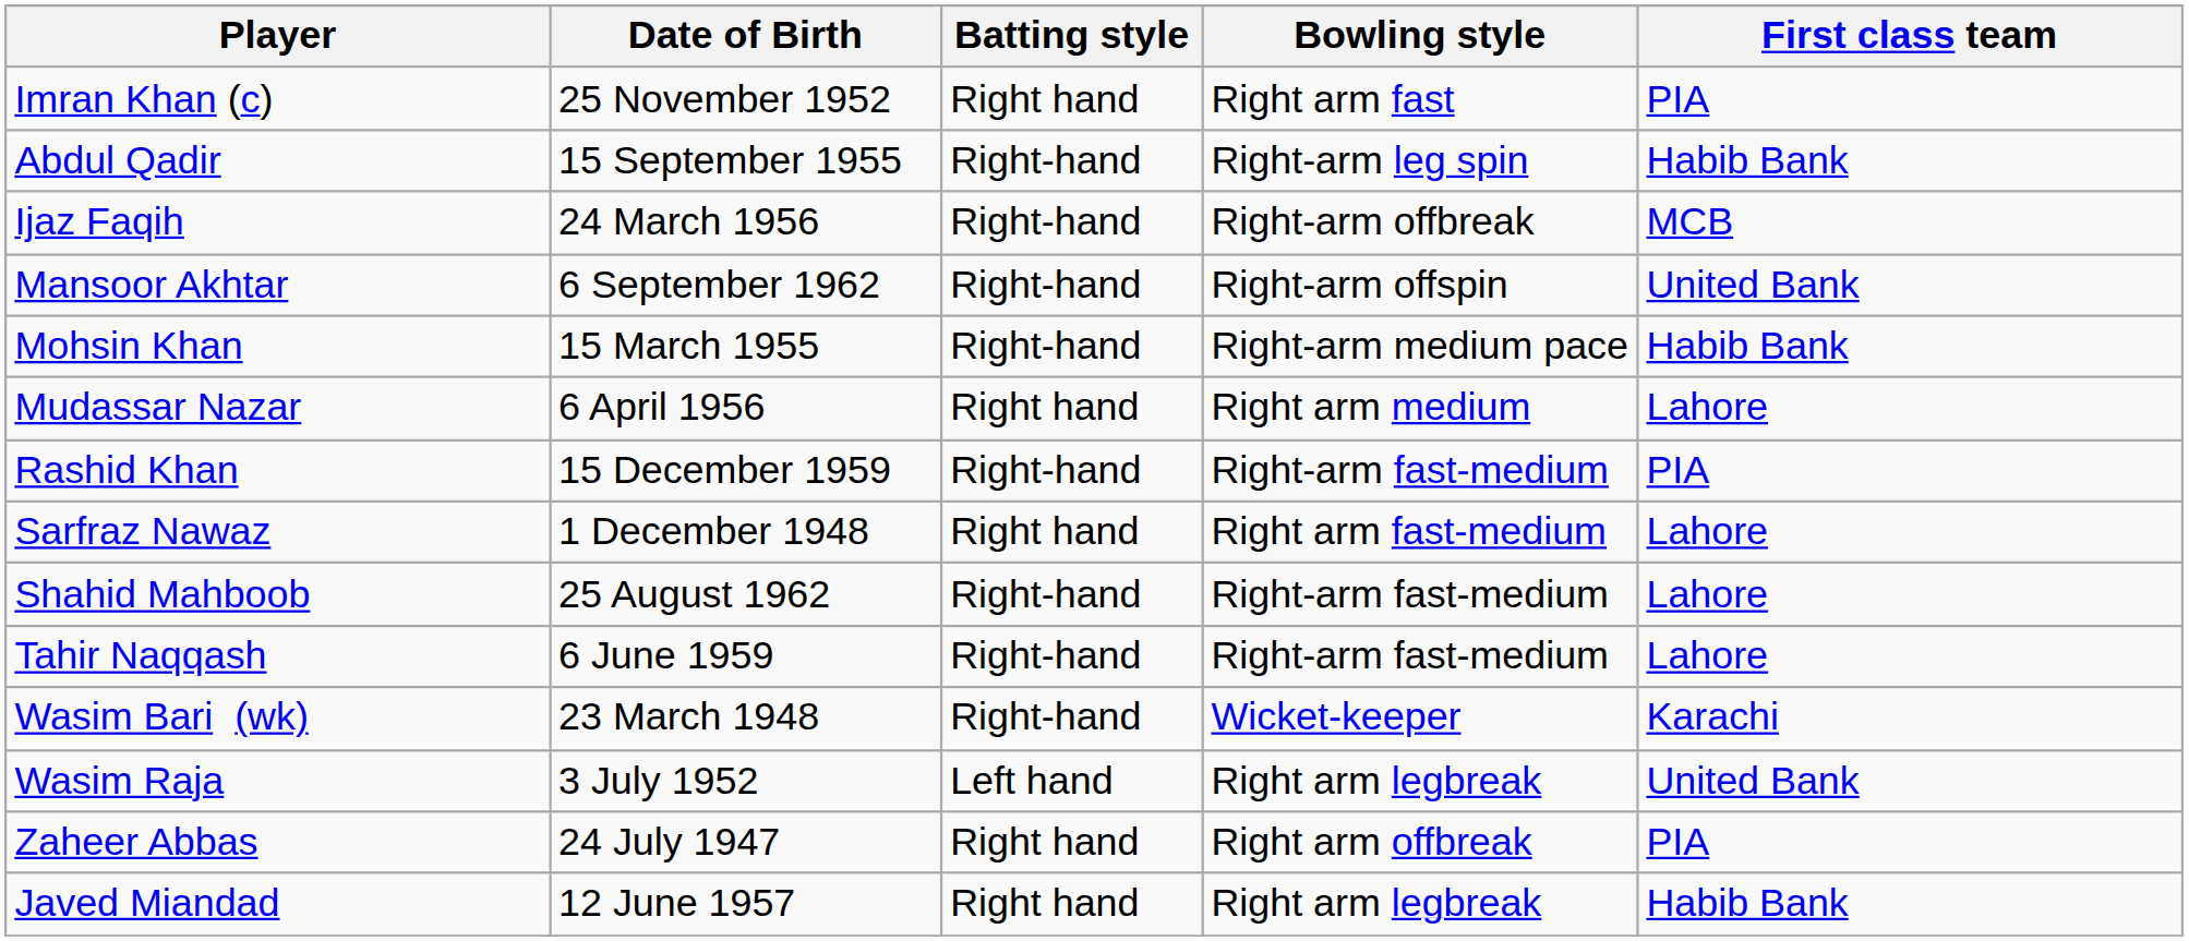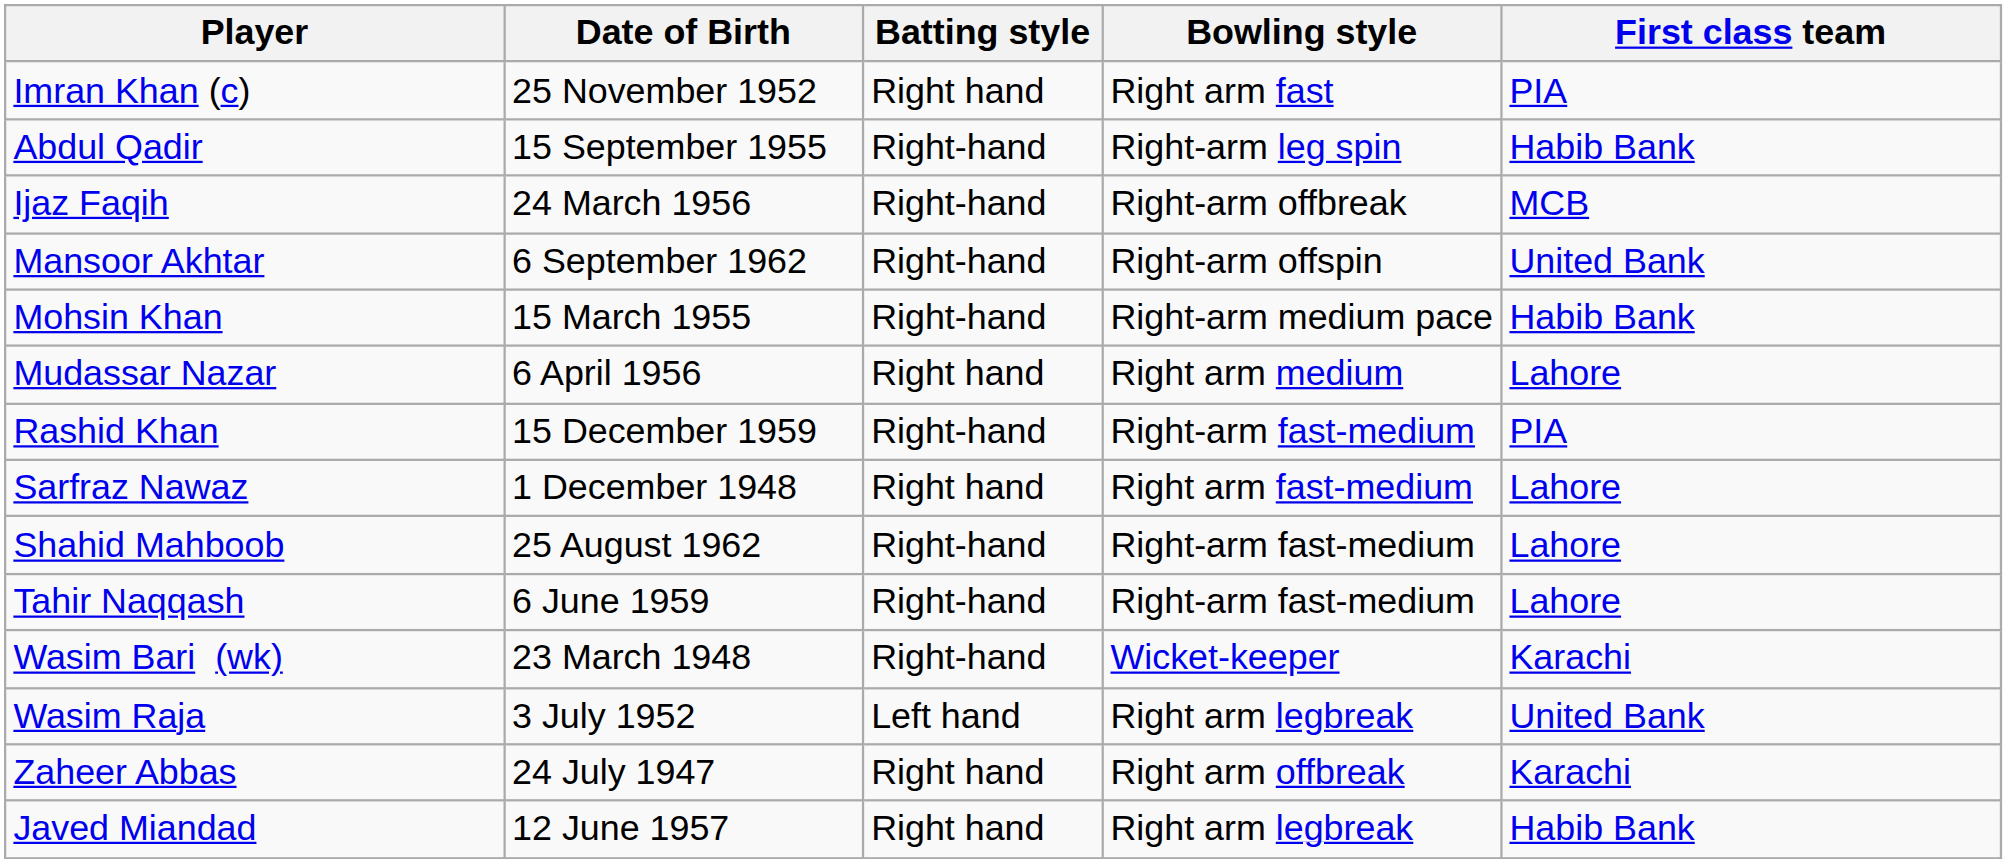Zaheer Abbas | First class team: PIA -> Karachi
